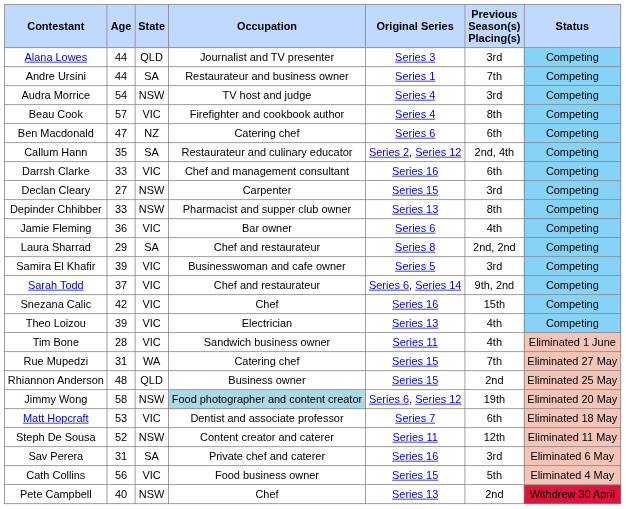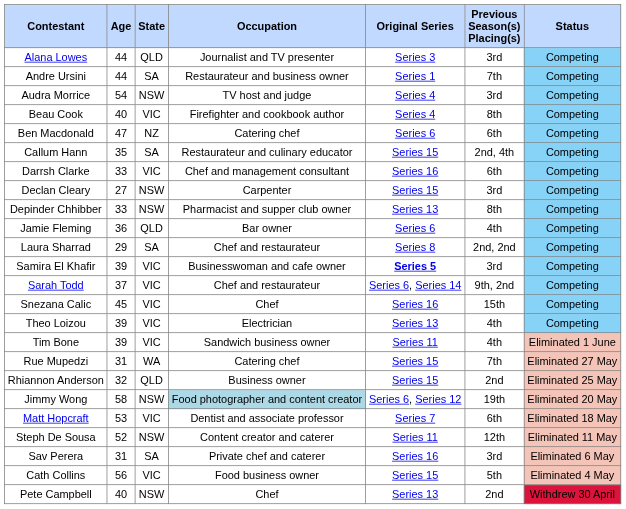Beau Cook | Age: 57 -> 40
Callum Hann | Original Series: Series 2, Series 12 -> Series 15
Jamie Fleming | State: VIC -> QLD
Samira El Khafir | Original Series: normal -> bold
Snezana Calic | Age: 42 -> 45
Tim Bone | Age: 28 -> 39
Rhiannon Anderson | Age: 48 -> 32
